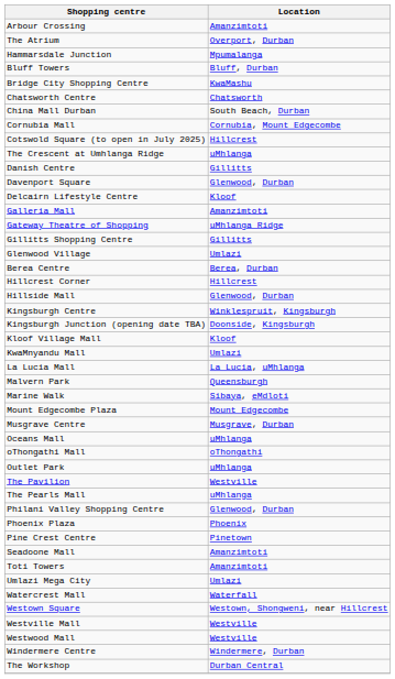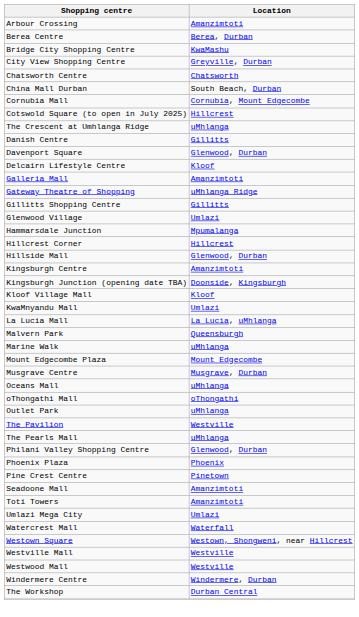- row: The Atrium | Overport, Durban
rows swapped: Berea Centre <-> Hammarsdale Junction
- row: Bluff Towers | Bluff, Durban
+ row: City View Shopping Centre | Greyville, Durban
Kingsburgh Centre | Location: Winklespruit, Kingsburgh -> Amanzimtoti
Marine Walk | Location: Sibaya, eMdloti -> uMhlanga
